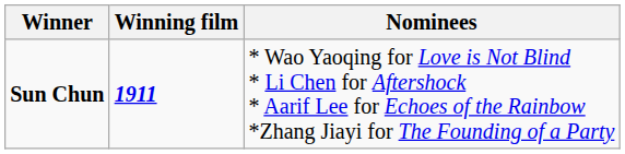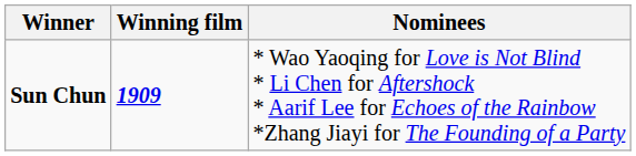Sun Chun | Winning film: 1911 -> 1909
